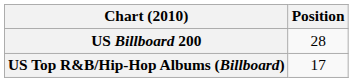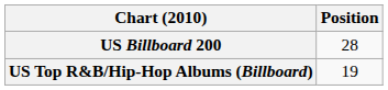US Top R&B/Hip-Hop Albums (Billboard) | Position: 17 -> 19
